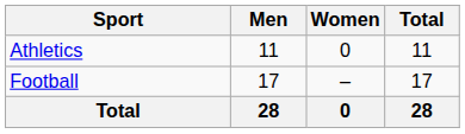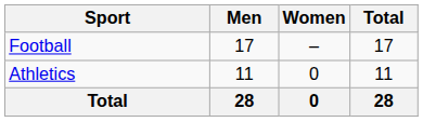rows swapped: Athletics <-> Football
